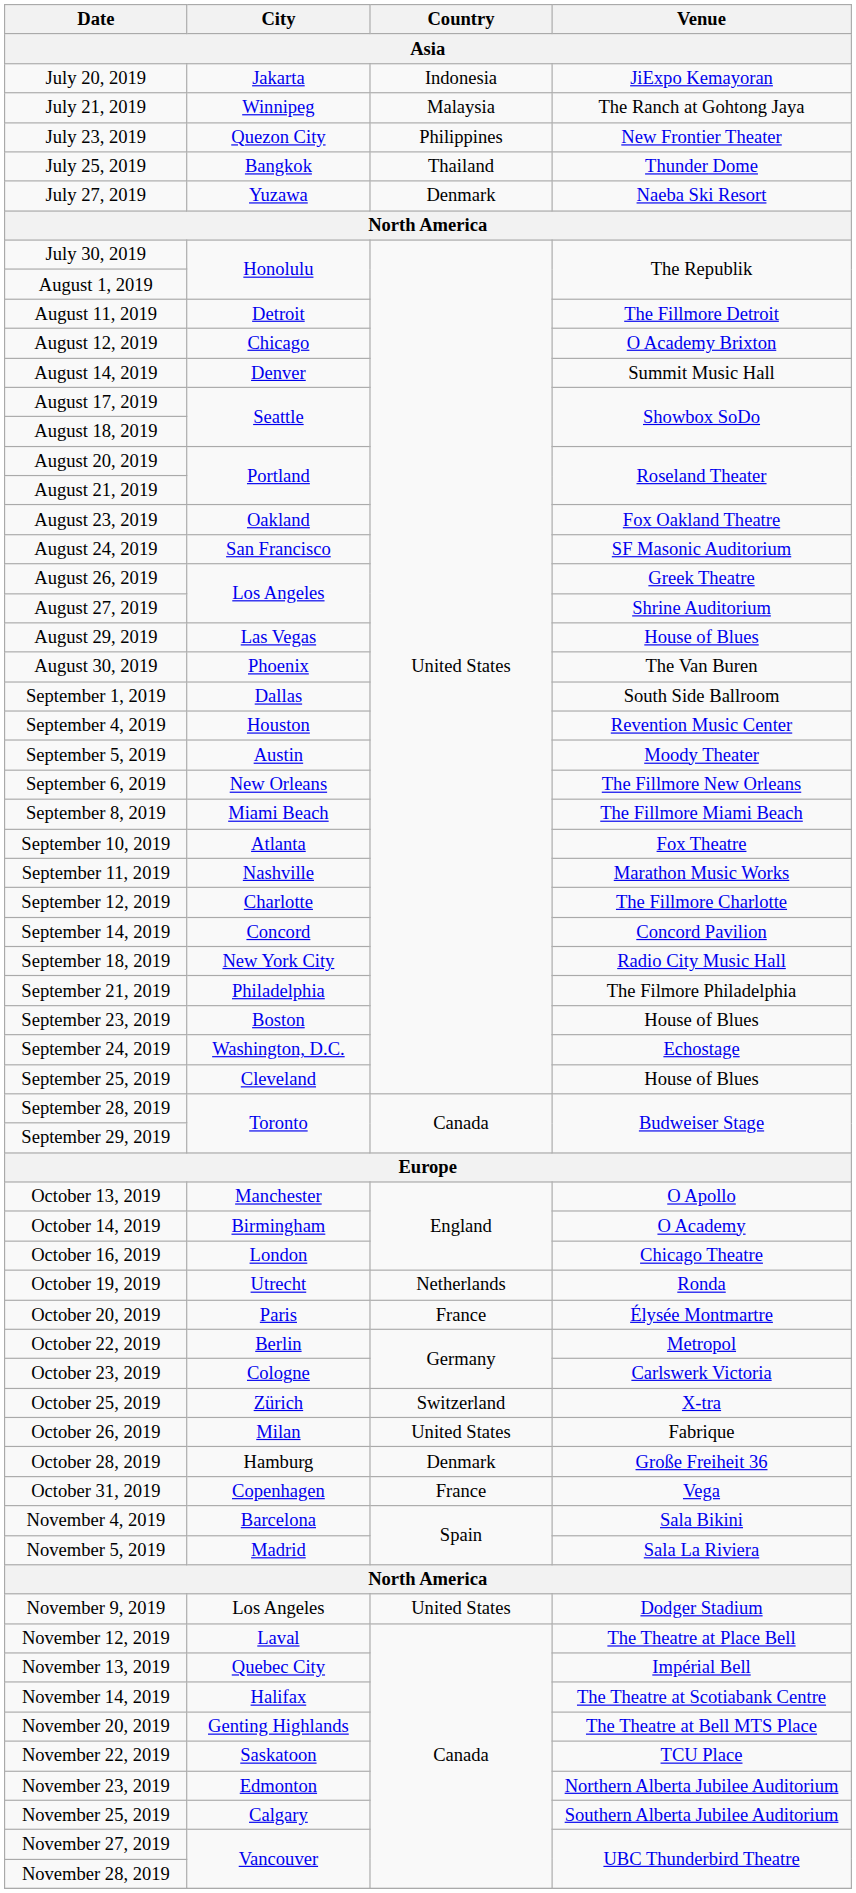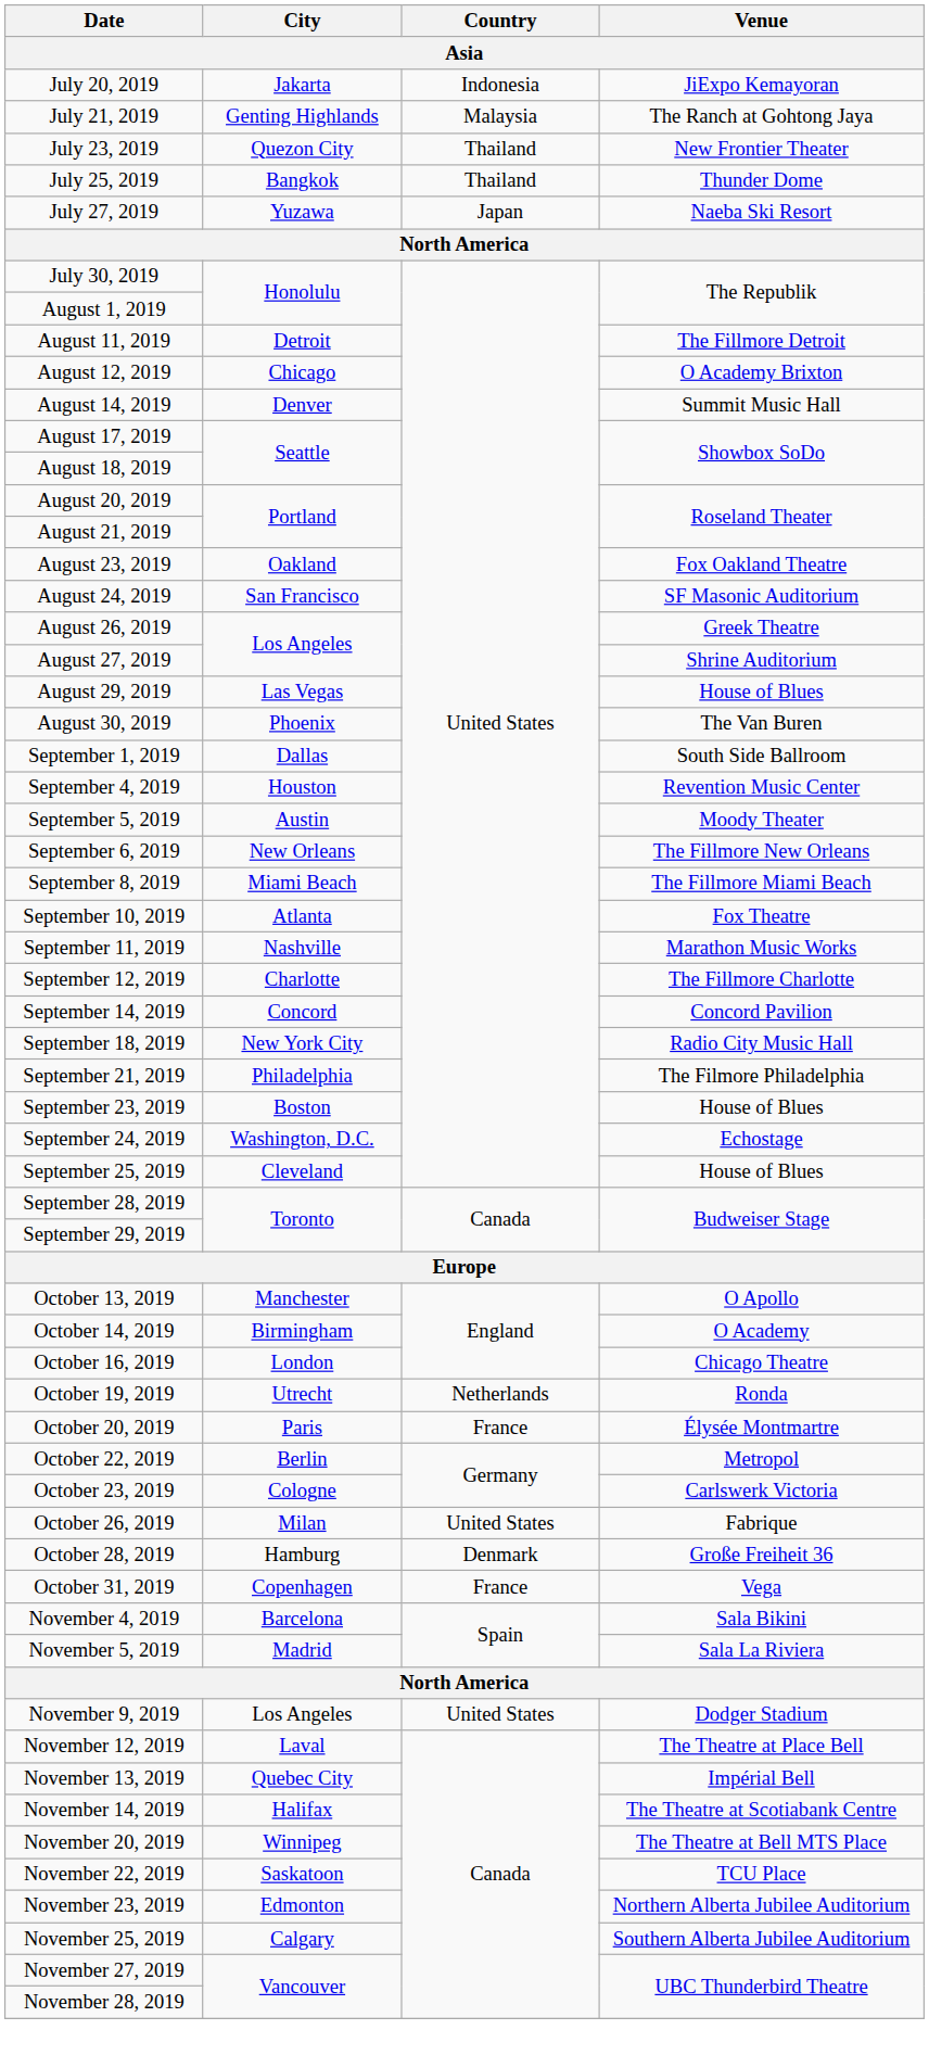July 21, 2019 | City: Winnipeg -> Genting Highlands
July 23, 2019 | Country: Philippines -> Thailand
July 27, 2019 | Country: Denmark -> Japan
- row: October 25, 2019 | Zürich | Switzerland | X-tra
November 20, 2019 | City: Genting Highlands -> Winnipeg
